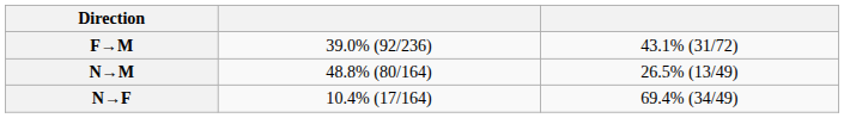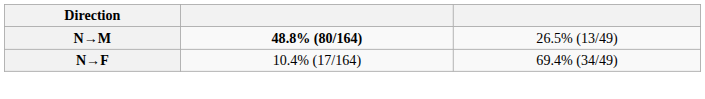- row: F→M | 39.0% (92/236) | 43.1% (31/72)
N→M | column 2: normal -> bold
